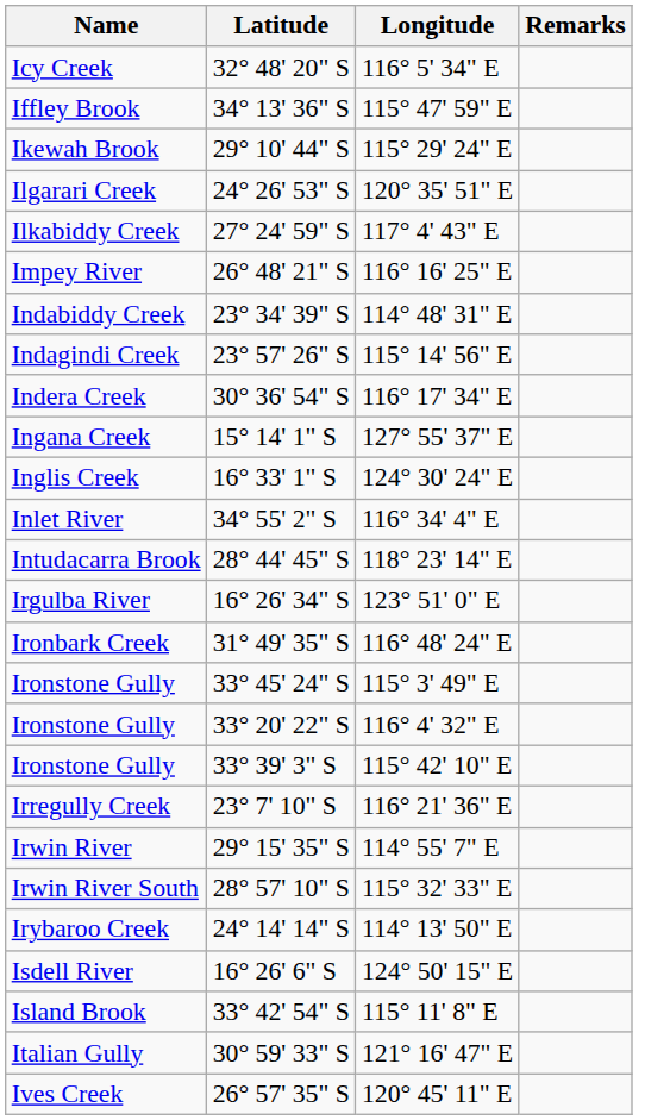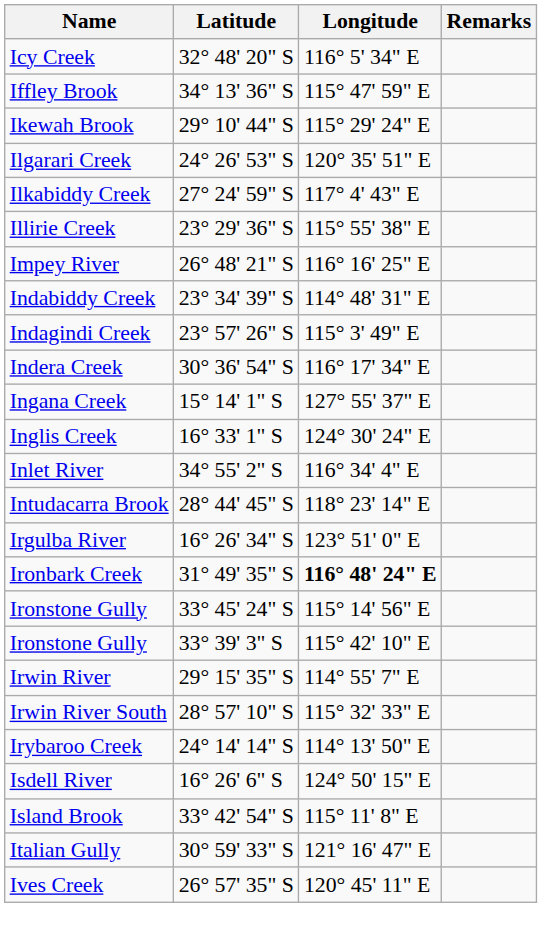+ row: Illirie Creek | 23° 29' 36" S | 115° 55' 38" E
Indagindi Creek | Longitude: 115° 14' 56" E -> 115° 3' 49" E
Ironbark Creek | Longitude: normal -> bold
Ironstone Gully / 33° 45' 24" S | Longitude: 115° 3' 49" E -> 115° 14' 56" E
- row: Ironstone Gully | 33° 20' 22" S | 116° 4' 32" E
- row: Irregully Creek | 23° 7' 10" S | 116° 21' 36" E
